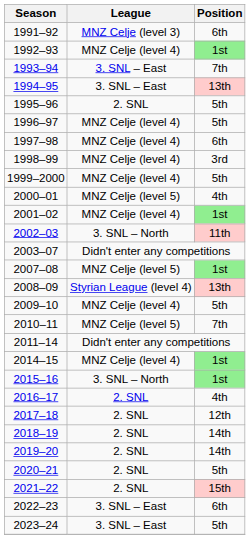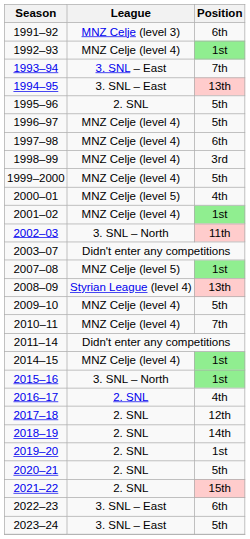2010–11 | League: MNZ Celje (level 5) -> MNZ Celje (level 4)
2019–20 | Position: 14th -> 1st
